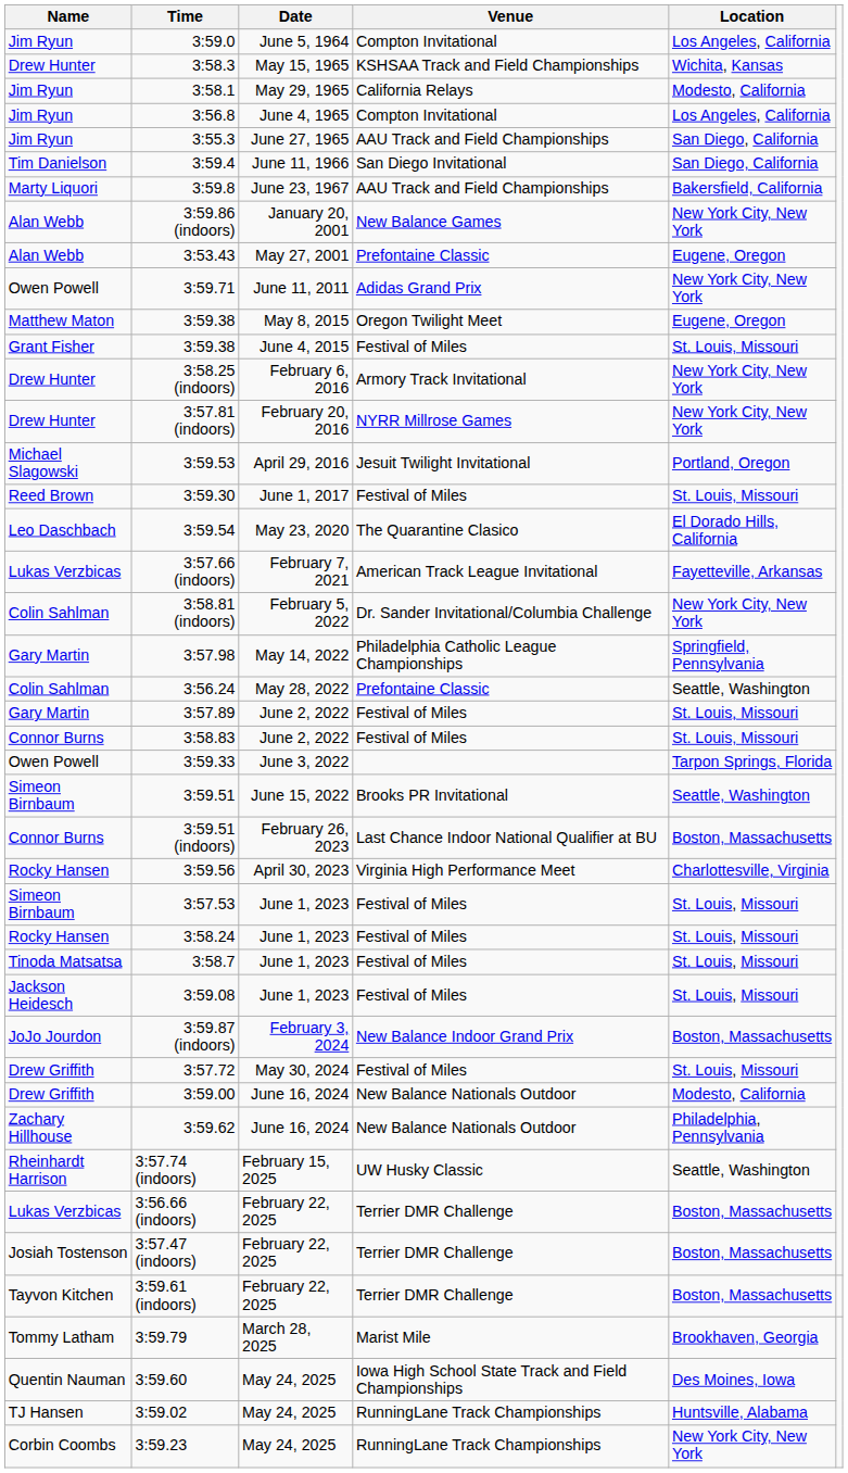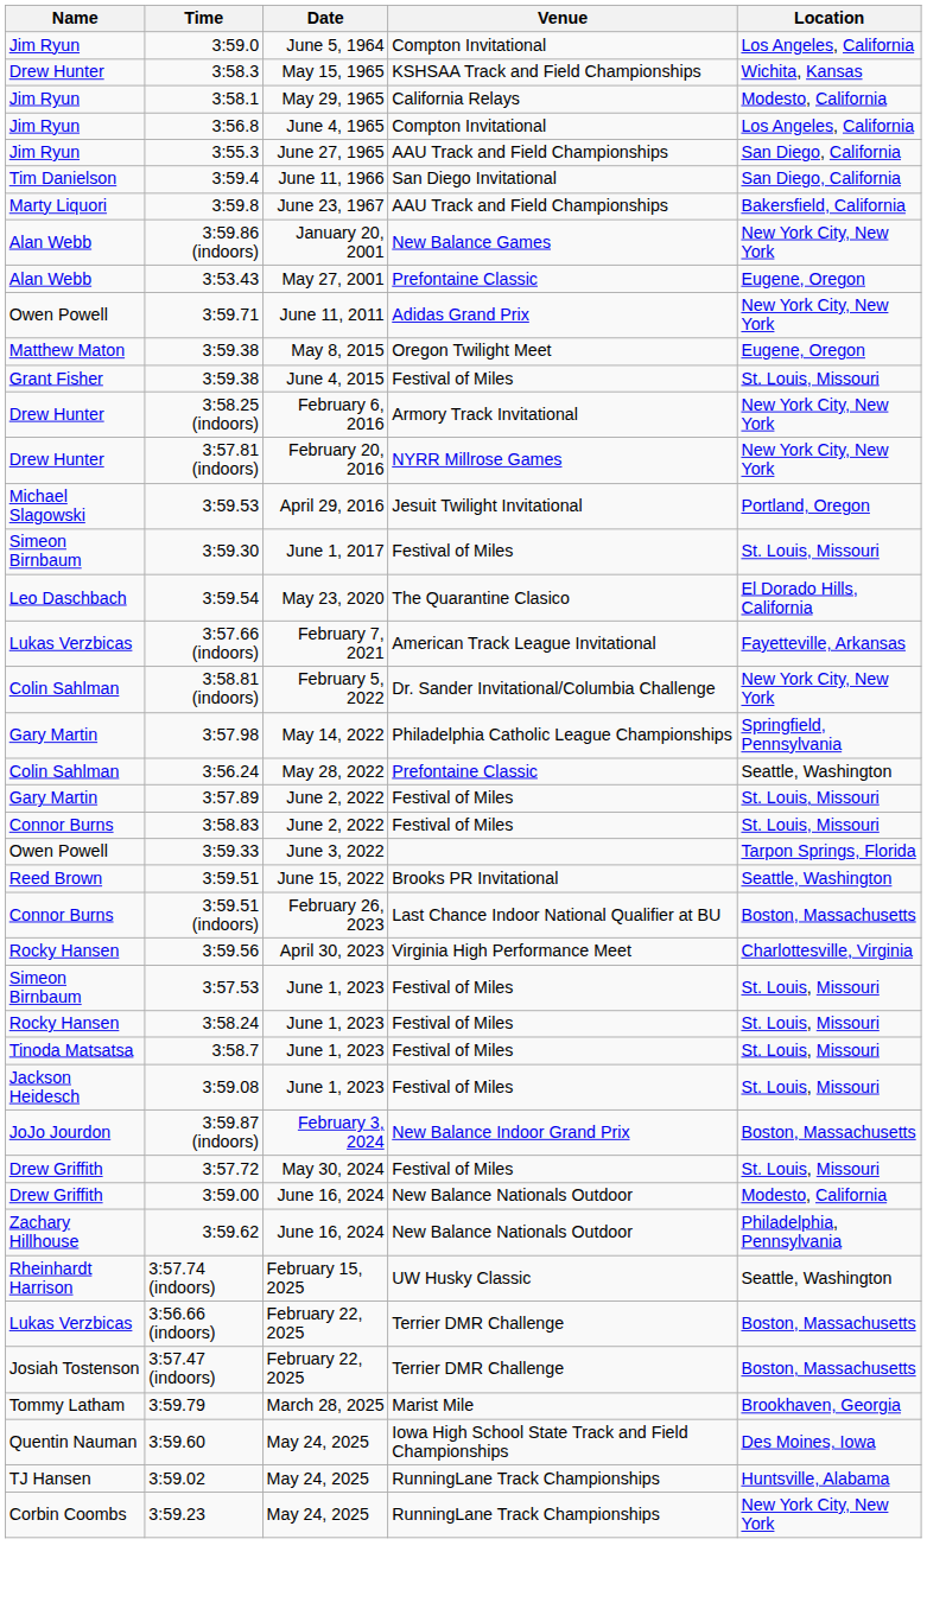3:59.30 | Name: Reed Brown -> Simeon Birnbaum
3:59.51 | Name: Simeon Birnbaum -> Reed Brown
- row: Tayvon Kitchen | 3:59.61 (indoors) | February 22, 2025 | Terrier DMR Challenge | Boston, Massachusetts
